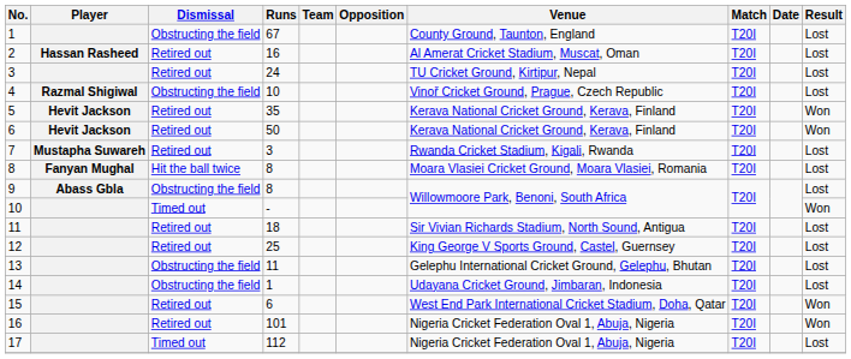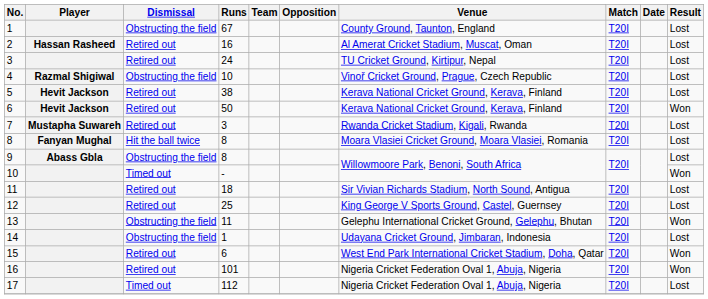5 | Runs: 35 -> 38
5 | Result: Won -> Lost
13 | Result: Lost -> Won
